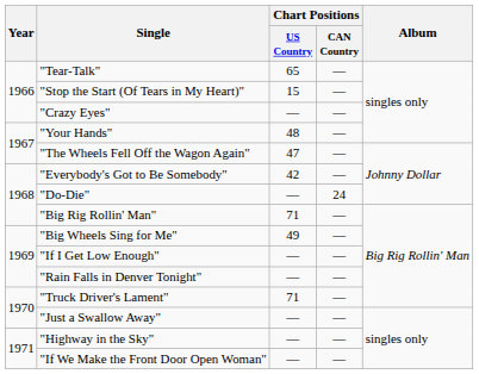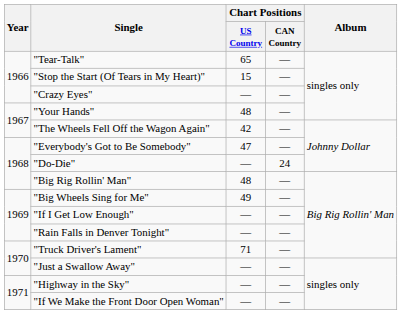"The Wheels Fell Off the Wagon Again" | Chart Positions / US Country: 47 -> 42
"Everybody's Got to Be Somebody" | Chart Positions / US Country: 42 -> 47
"Big Rig Rollin' Man" | Chart Positions / US Country: 71 -> 48
